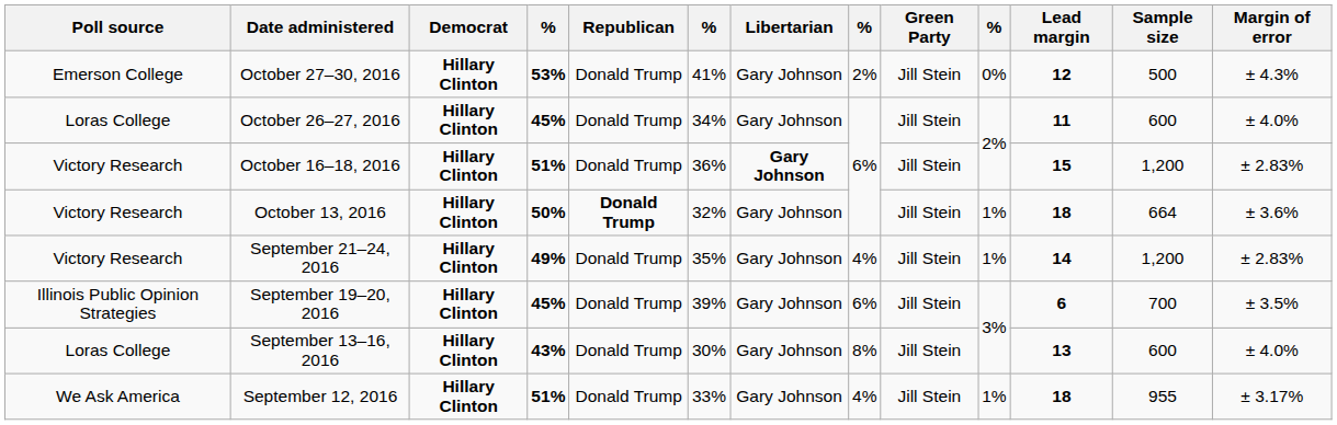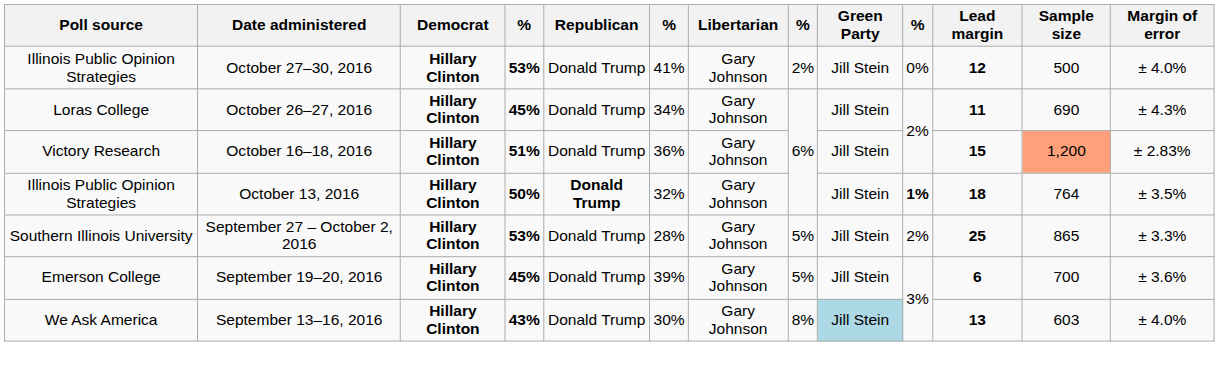October 27–30, 2016 | Poll source: Emerson College -> Illinois Public Opinion Strategies
October 27–30, 2016 | Margin of error: ± 4.3% -> ± 4.0%
October 26–27, 2016 | Sample size: 600 -> 690
October 26–27, 2016 | Margin of error: ± 4.0% -> ± 4.3%
October 16–18, 2016 | Libertarian: bold -> normal
October 16–18, 2016 | Sample size: no background -> lightsalmon background
October 13, 2016 | Poll source: Victory Research -> Illinois Public Opinion Strategies
October 13, 2016 | column 10: normal -> bold
October 13, 2016 | Sample size: 664 -> 764
October 13, 2016 | Margin of error: ± 3.6% -> ± 3.5%
+ row: Southern Illinois University | September 27 – October 2, 2016 | Hillary Clinton | 53% | Donald Trump | 28% | Gary Johnson | 5% | Jill Stein | 2% | 25 | 865 | ± 3.3%
- row: Victory Research | September 21–24, 2016 | Hillary Clinton | 49% | Donald Trump | 35% | Gary Johnson | 4% | Jill Stein | 1% | 14 | 1,200 | ± 2.83%
September 19–20, 2016 | Poll source: Illinois Public Opinion Strategies -> Emerson College
September 19–20, 2016 | column 8: 6% -> 5%
September 19–20, 2016 | Margin of error: ± 3.5% -> ± 3.6%
September 13–16, 2016 | Poll source: Loras College -> We Ask America
September 13–16, 2016 | Green Party: no background -> lightblue background
September 13–16, 2016 | Sample size: 600 -> 603
- row: We Ask America | September 12, 2016 | Hillary Clinton | 51% | Donald Trump | 33% | Gary Johnson | 4% | Jill Stein | 1% | 18 | 955 | ± 3.17%
